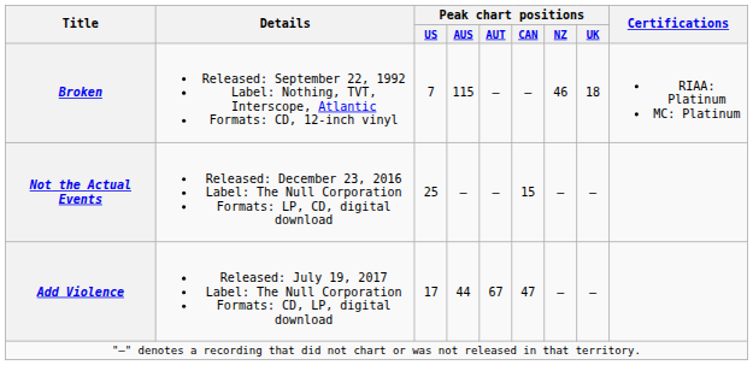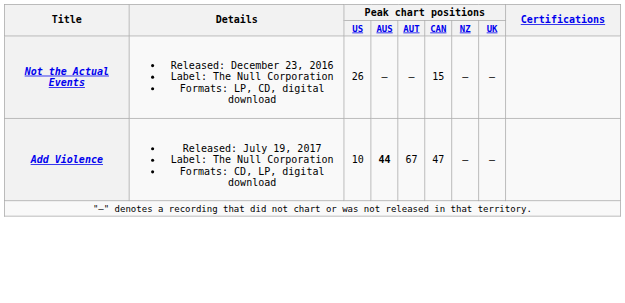- row: Broken | Released: September 22, 1992 Label: Nothing, TVT, Interscope, Atlantic Formats: CD, 12-inch vinyl | 7 | 115 | — | — | 46 | 18 | RIAA: Platinum MC: Platinum
Not the Actual Events | Peak chart positions / US: 25 -> 26
Add Violence | Peak chart positions / US: 17 -> 10
Add Violence | Peak chart positions / AUS: normal -> bold
